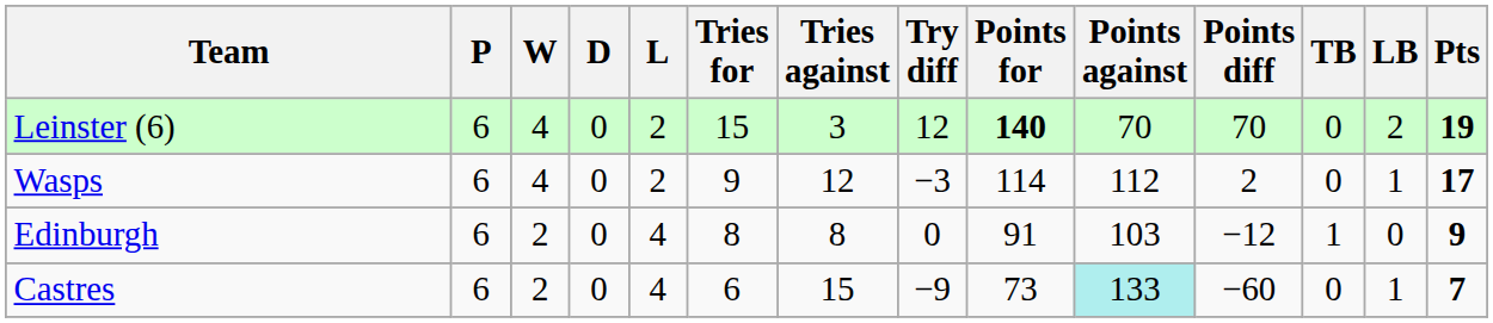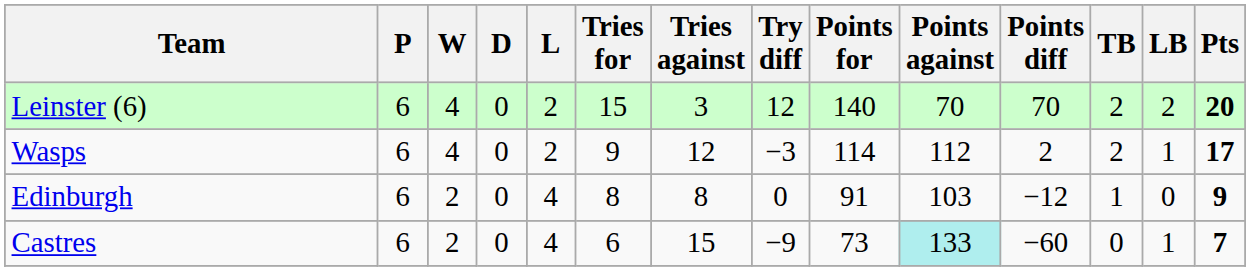Leinster (6) | Points for: bold -> normal
Leinster (6) | TB: 0 -> 2
Leinster (6) | Pts: 19 -> 20
Wasps | TB: 0 -> 2
